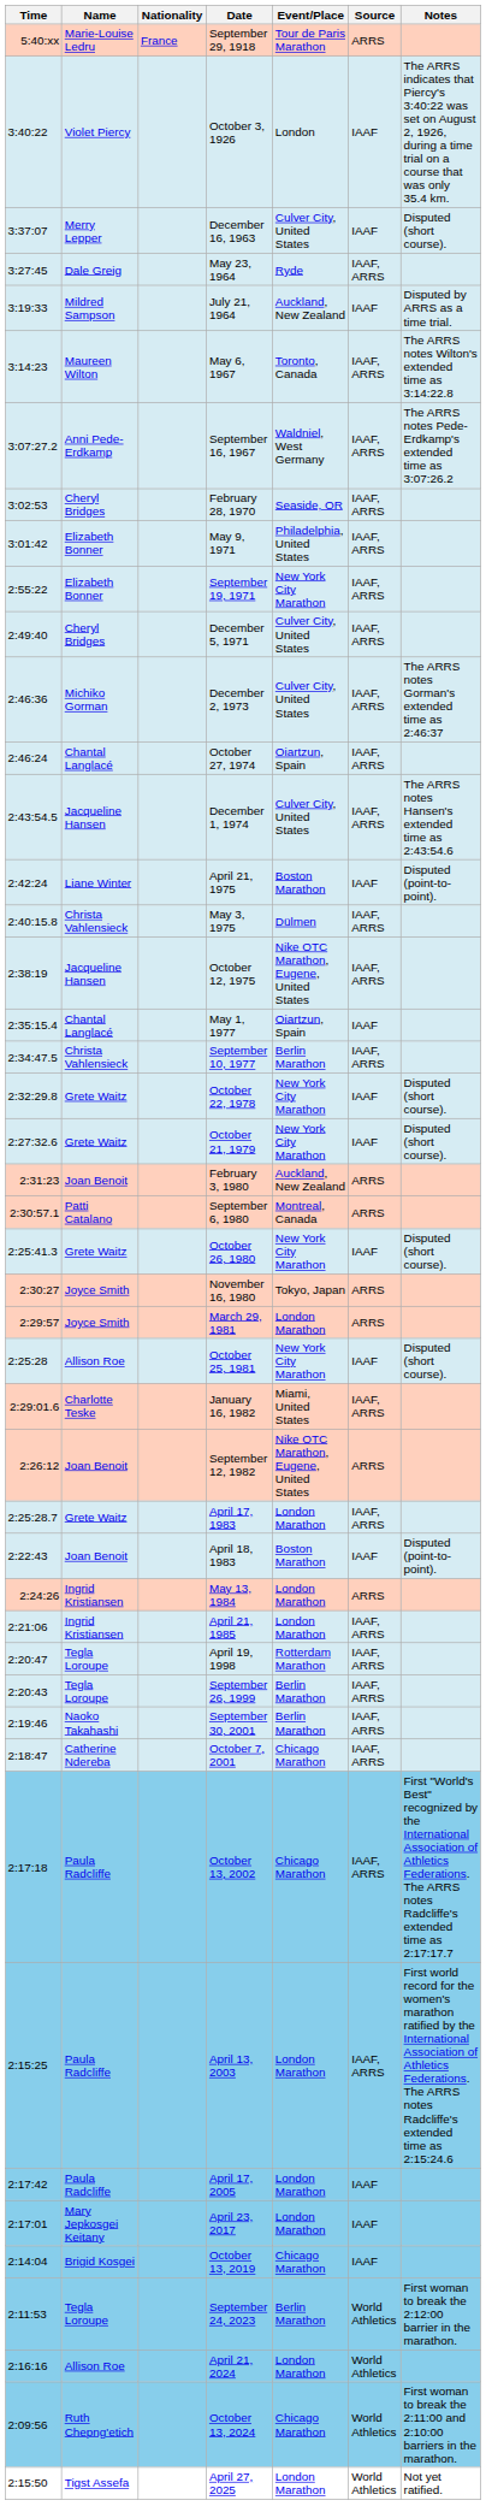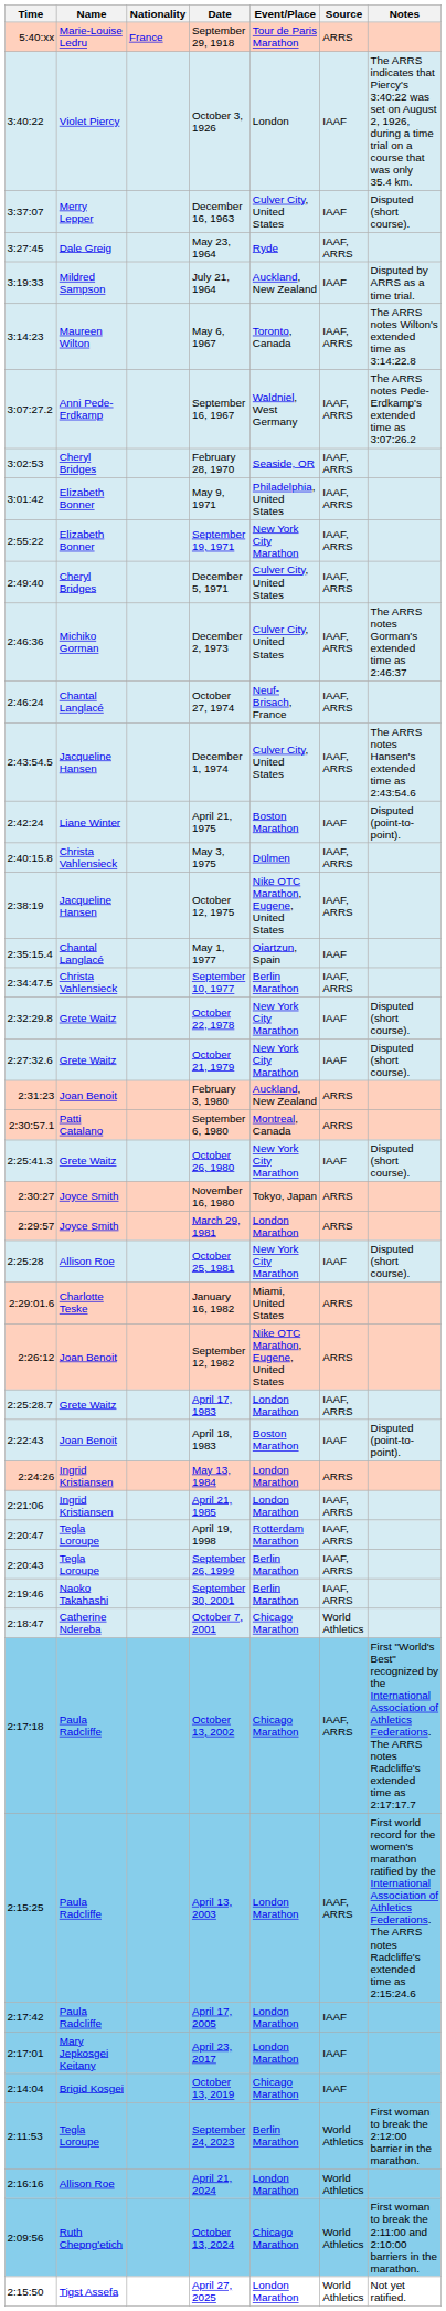October 27, 1974 | Event/Place: Oiartzun, Spain -> Neuf-Brisach, France
January 16, 1982 | Source: IAAF, ARRS -> ARRS
October 7, 2001 | Source: IAAF, ARRS -> World Athletics
